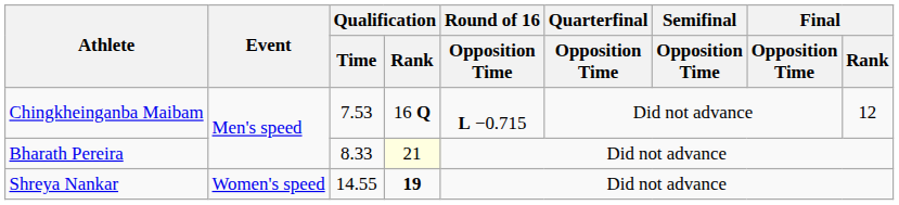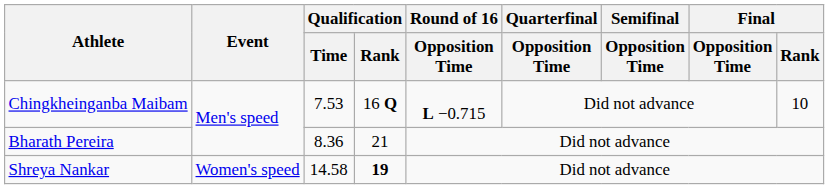Chingkheinganba Maibam | Final / Rank: 12 -> 10
Bharath Pereira | Qualification / Time: 8.33 -> 8.36
Bharath Pereira | Qualification / Rank: lightyellow background -> no background
Shreya Nankar | Qualification / Time: 14.55 -> 14.58
